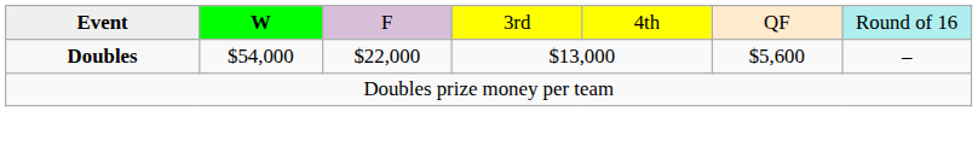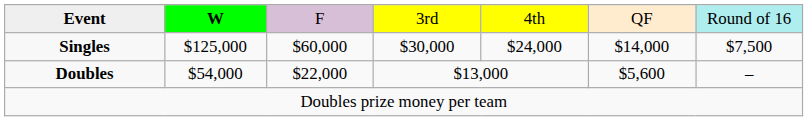+ row: Singles | $125,000 | $60,000 | $30,000 | $24,000 | $14,000 | $7,500
